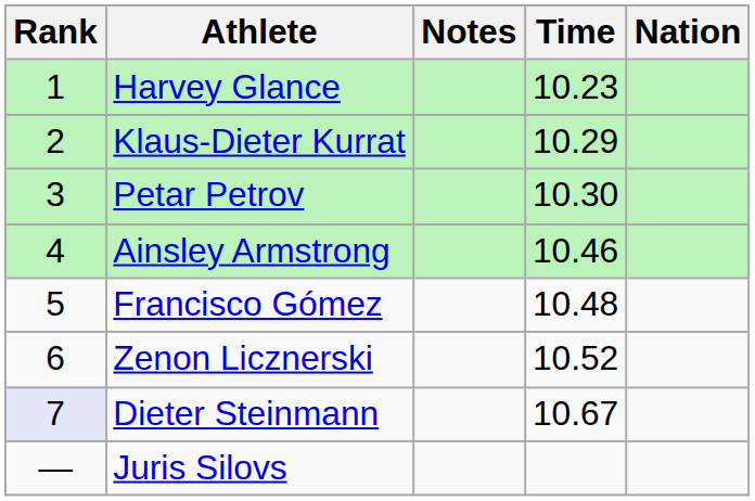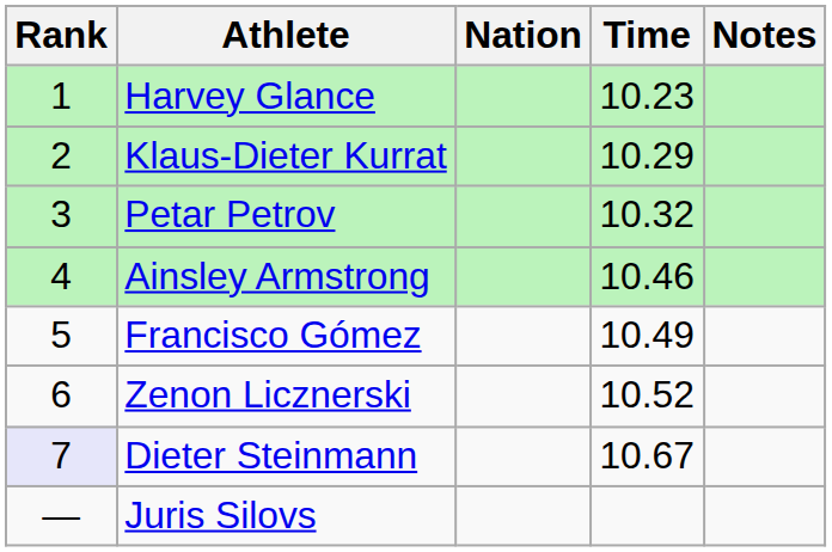columns swapped: Nation <-> Notes
Petar Petrov | Time: 10.30 -> 10.32
Francisco Gómez | Time: 10.48 -> 10.49
